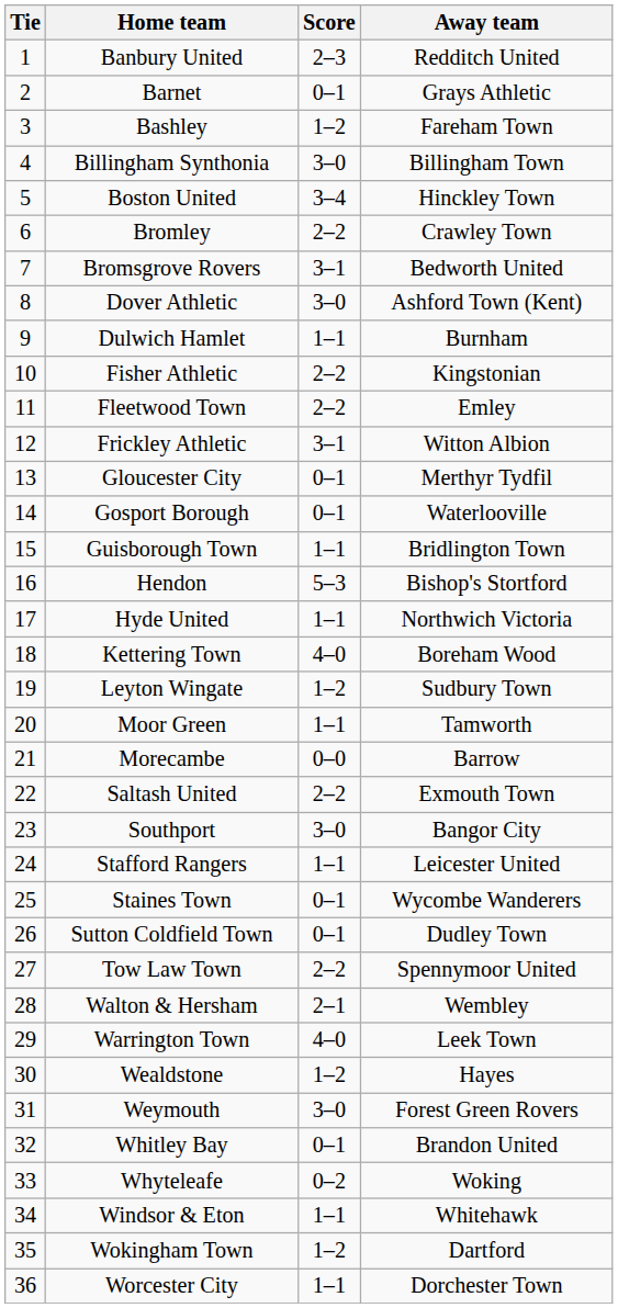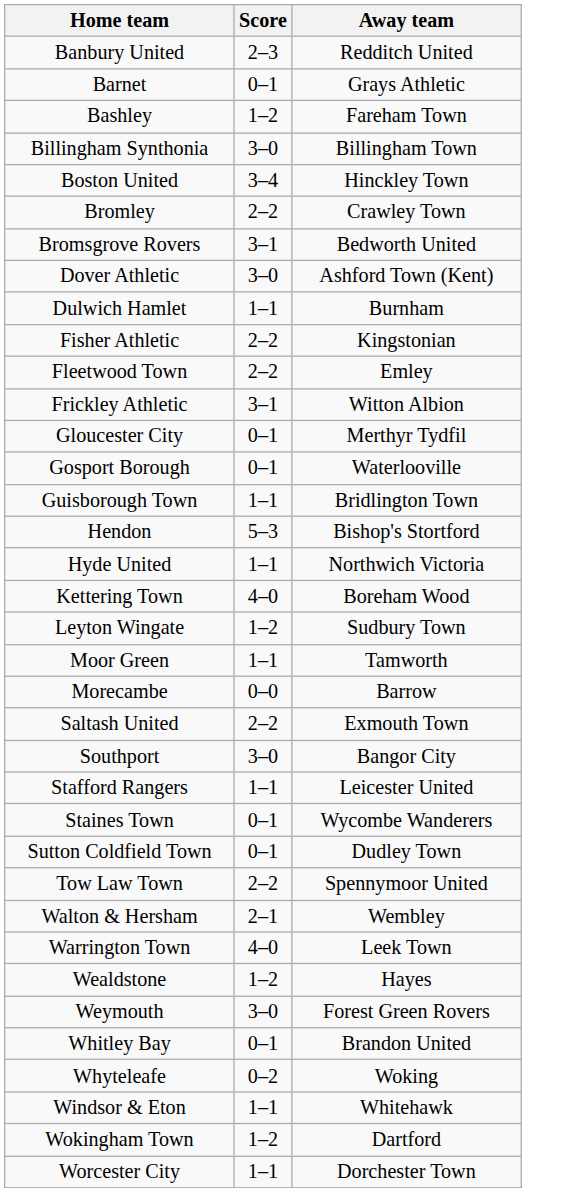- column: Tie | 1 | 2 | 3 | 4 | 5 | 6 | 7 | 8 | 9 | 10 | 11 | 12 | 13 | 14 | 15 | 16 | 17 | 18 | 19 | 20 | 21 | 22 | 23 | 24 | 25 | 26 | 27 | 28 | 29 | 30 | 31 | 32 | 33 | 34 | 35 | 36
